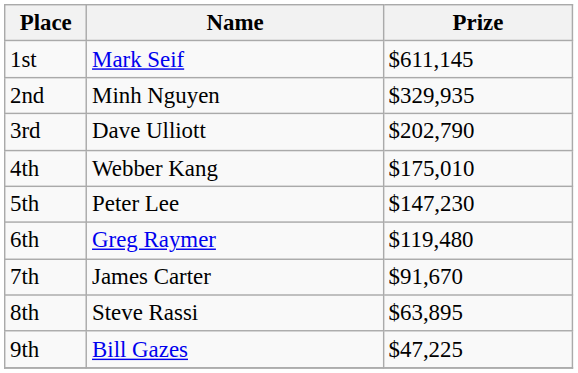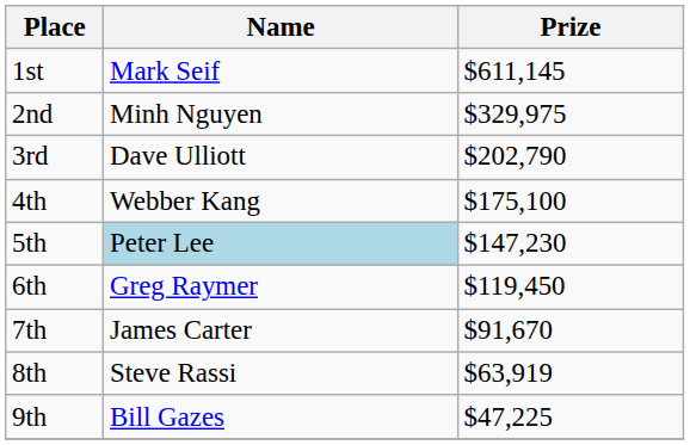2nd | Prize: $329,935 -> $329,975
4th | Prize: $175,010 -> $175,100
5th | Name: no background -> lightblue background
6th | Prize: $119,480 -> $119,450
8th | Prize: $63,895 -> $63,919
